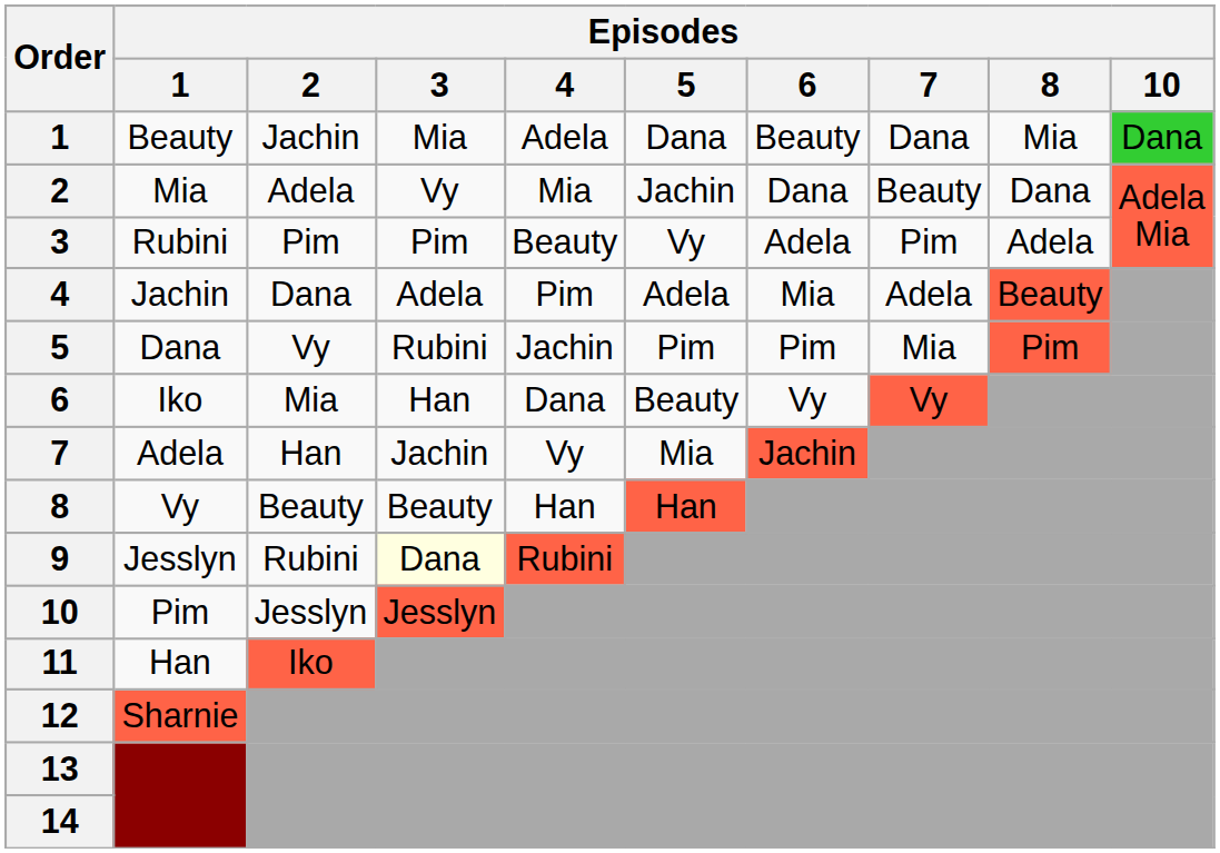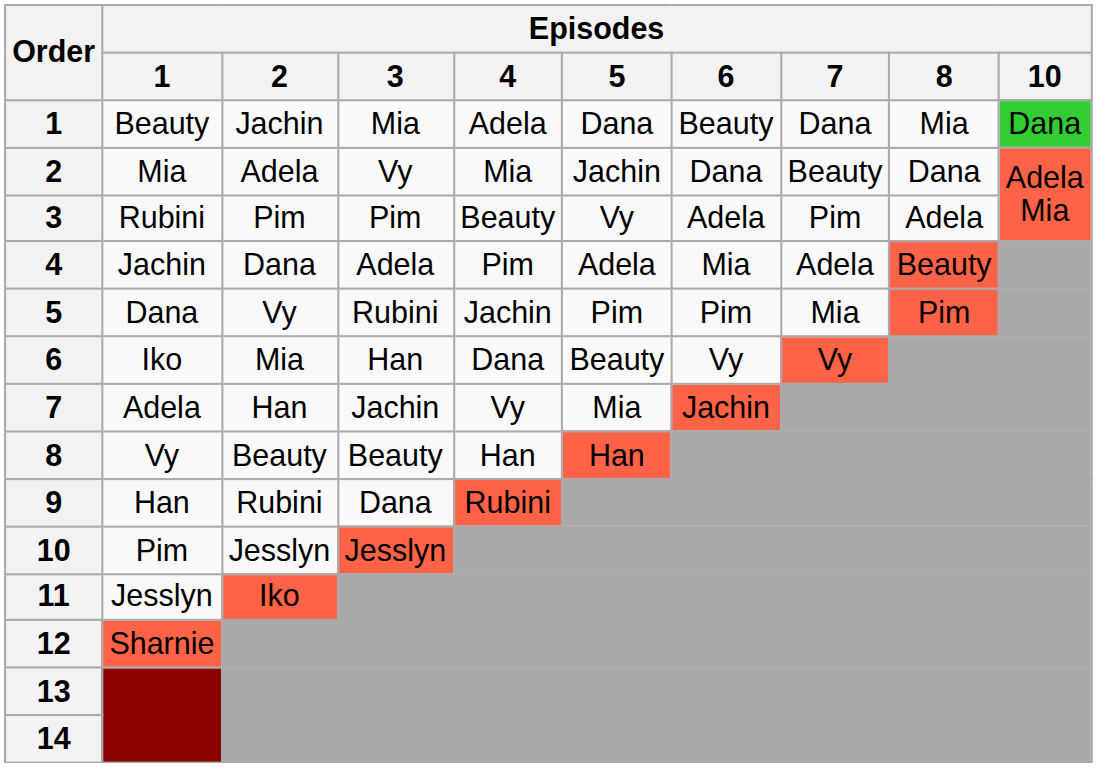9 | Episodes / 1: Jesslyn -> Han
9 | Episodes / 3: lightyellow background -> no background
11 | Episodes / 1: Han -> Jesslyn
